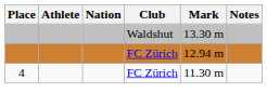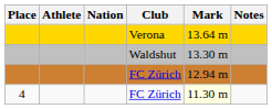+ row: Verona | 13.64 m
4 / FC Zürich | Mark: no background -> lightyellow background
